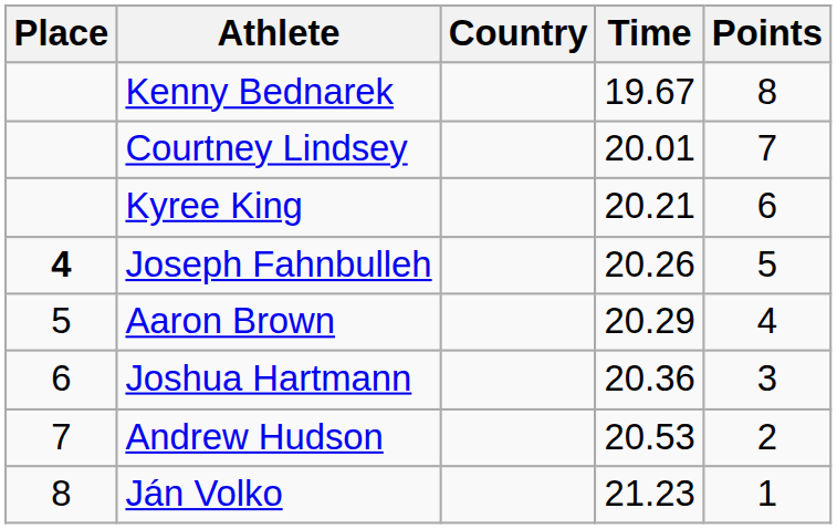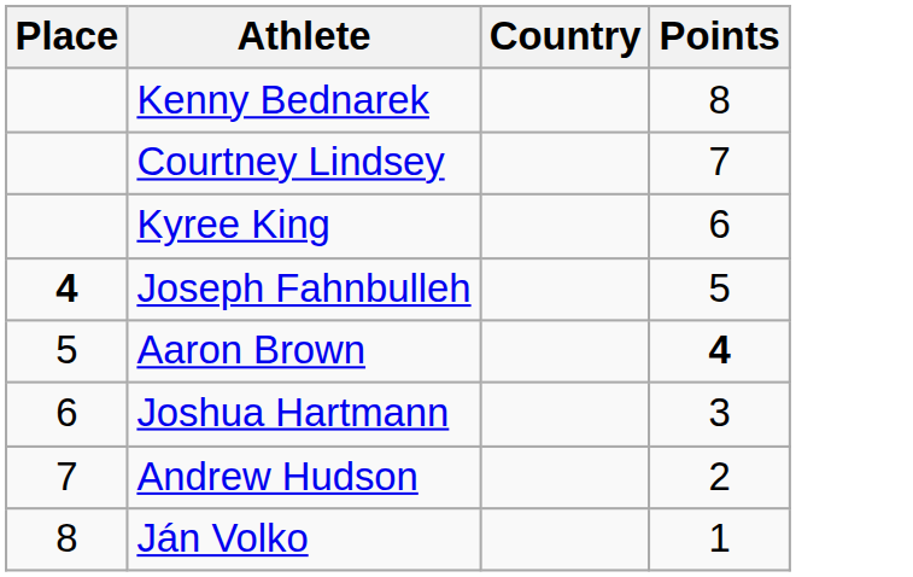- column: Time | 19.67 | 20.01 | 20.21 | 20.26 | 20.29 | 20.36 | 20.53 | 21.23
Aaron Brown | Points: normal -> bold
